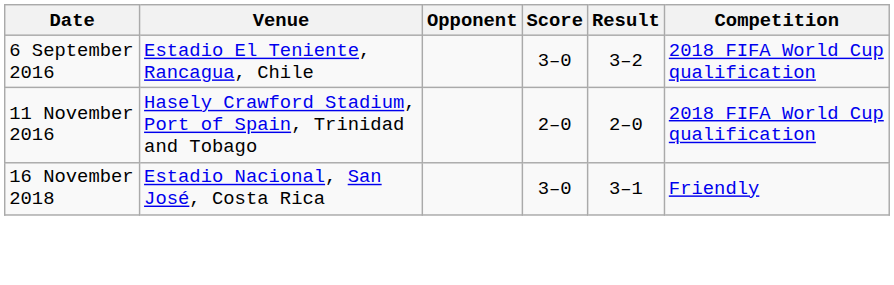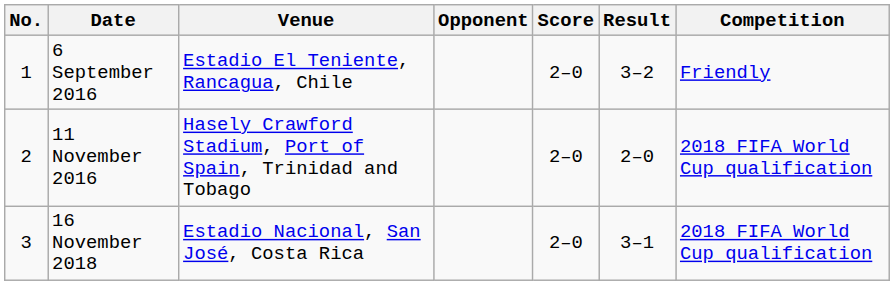+ column: No. | 1 | 2 | 3
6 September 2016 | Score: 3–0 -> 2–0
6 September 2016 | Competition: 2018 FIFA World Cup qualification -> Friendly
16 November 2018 | Score: 3–0 -> 2–0
16 November 2018 | Competition: Friendly -> 2018 FIFA World Cup qualification
